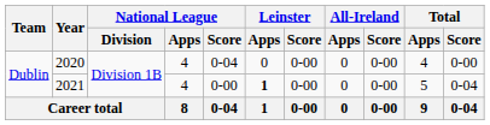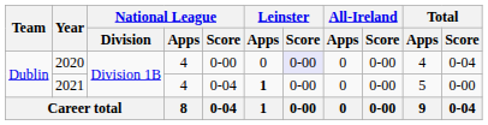2020 | National League / Score: 0-04 -> 0-00
2020 | Leinster / Score: no background -> lavender background
2020 | Total / Score: 0-00 -> 0-04
2021 | National League / Score: 0-00 -> 0-04
2021 | Total / Score: 0-04 -> 0-00
